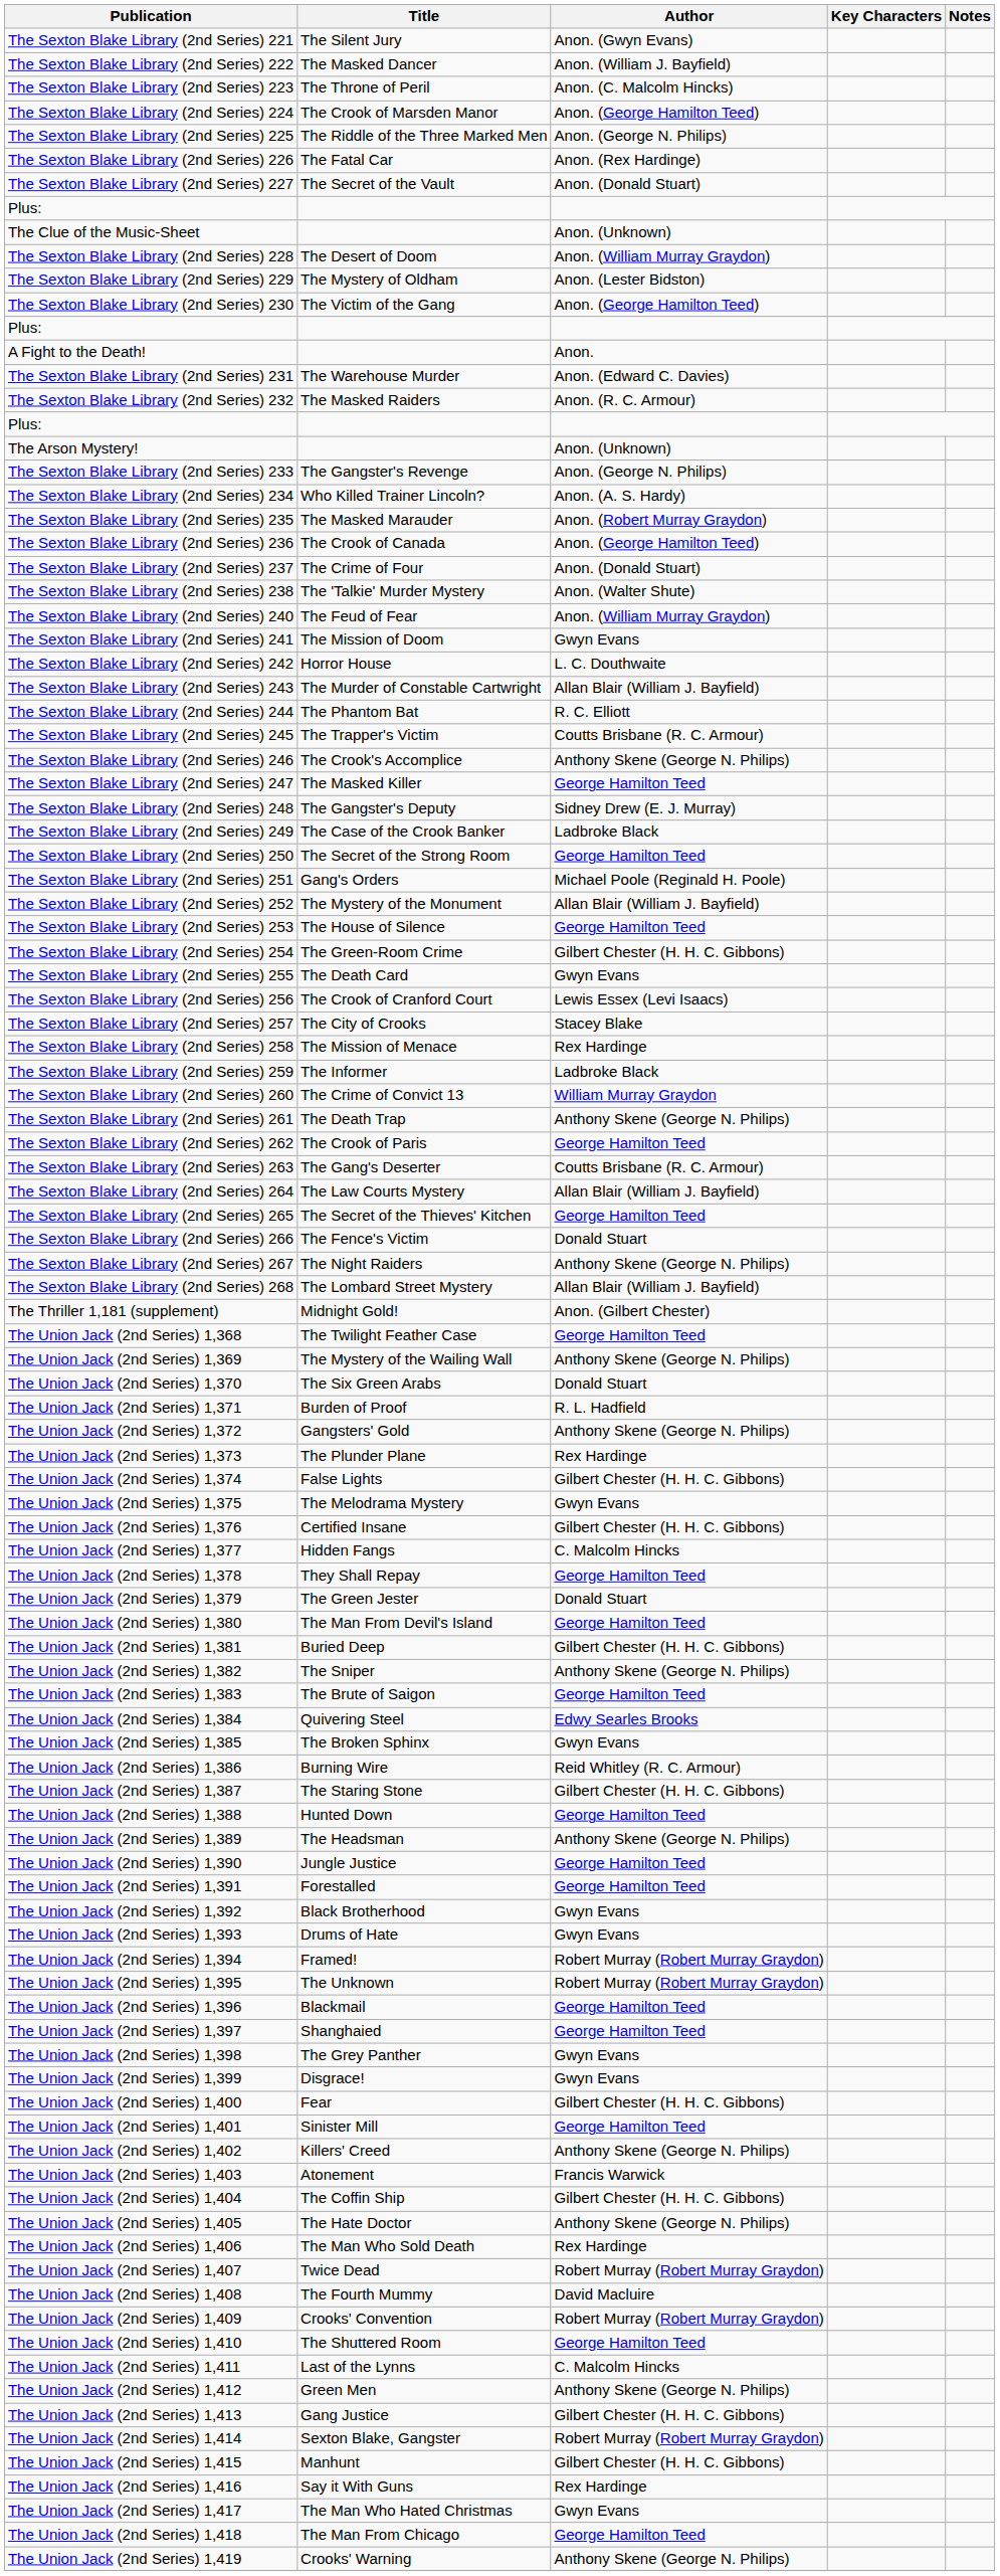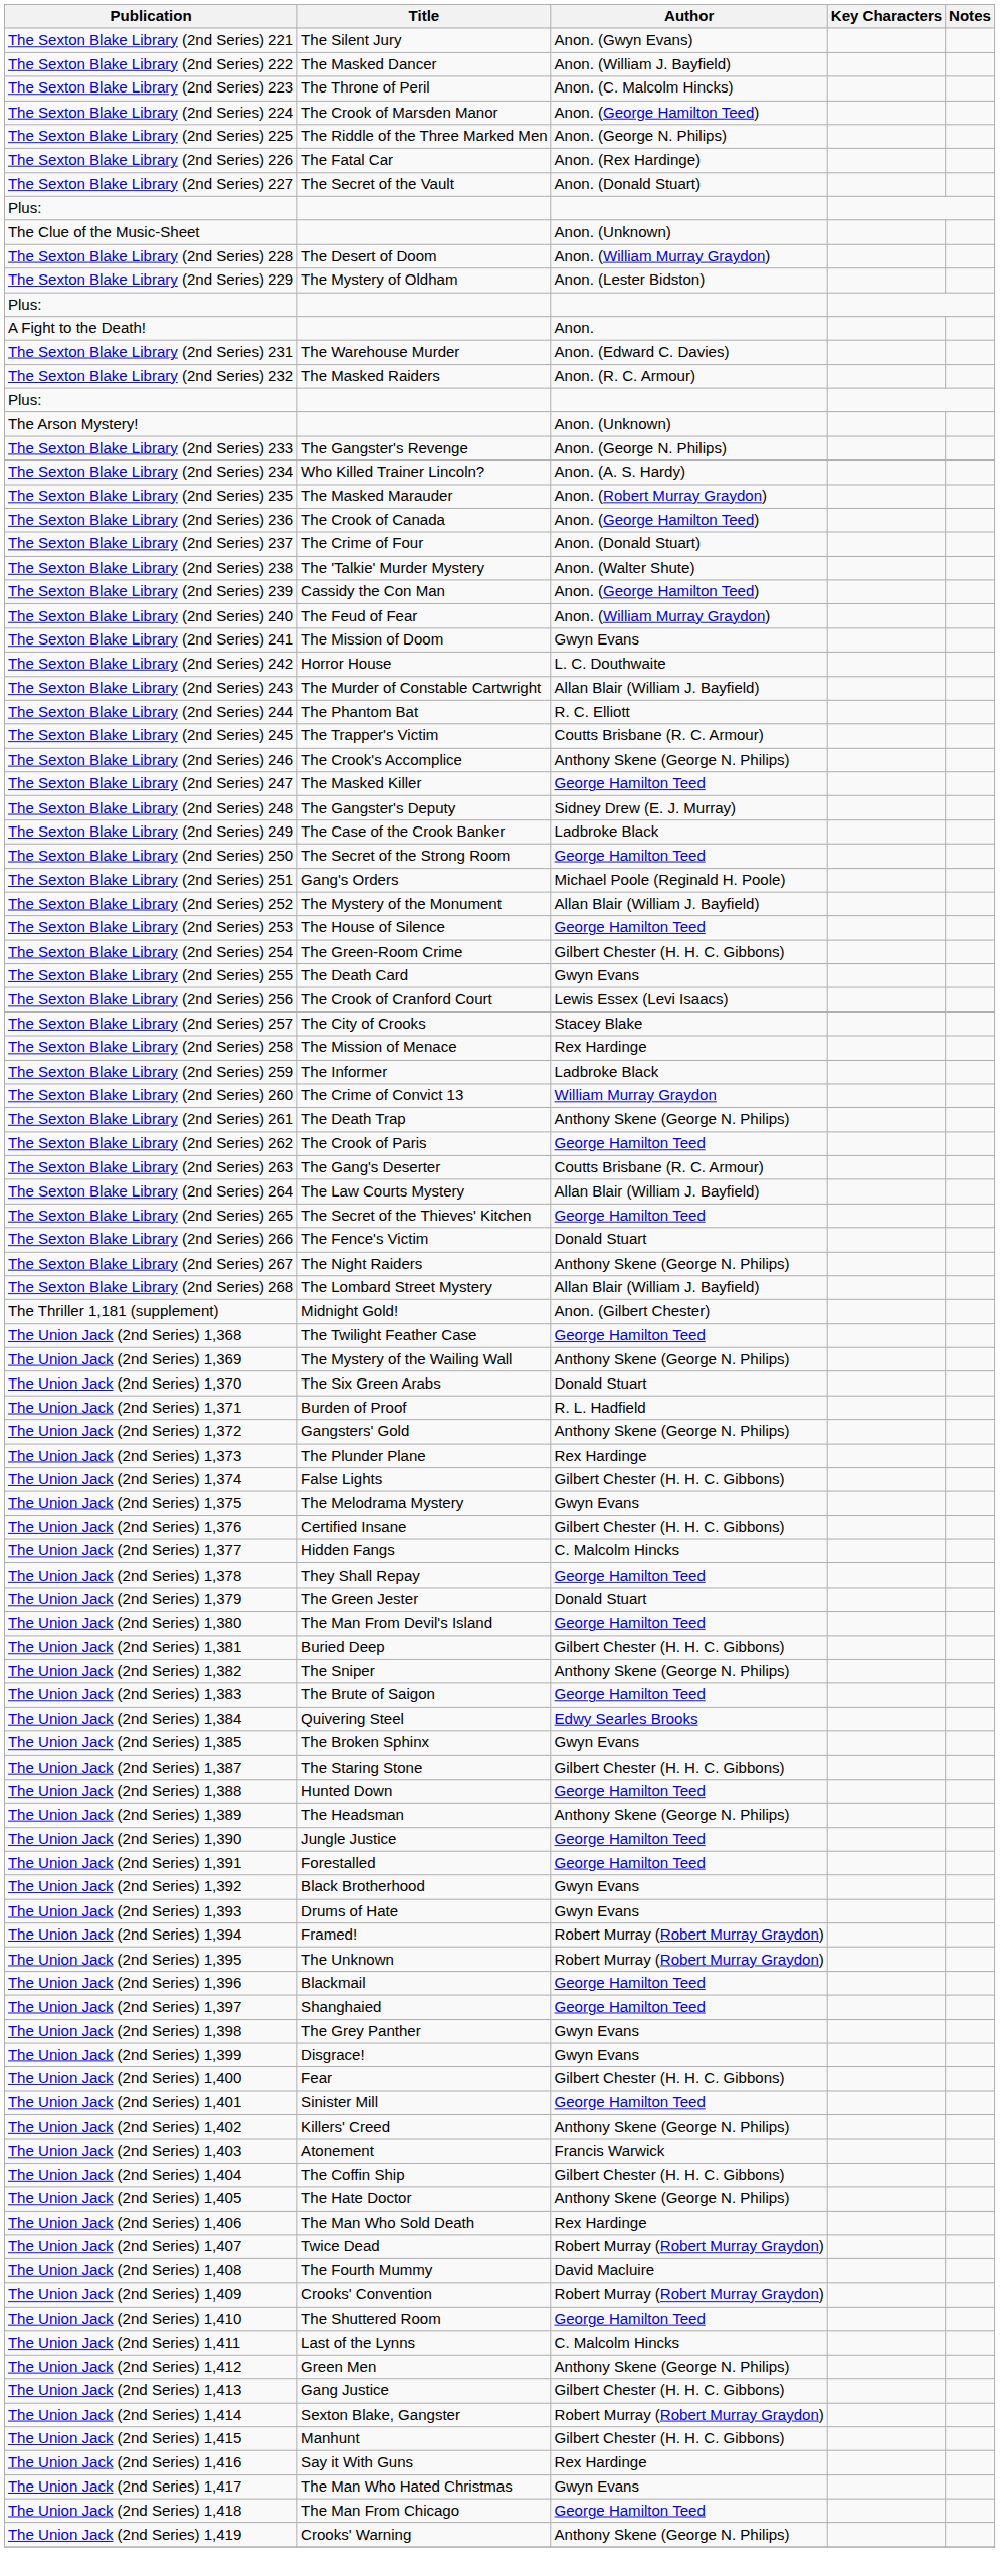- row: The Sexton Blake Library (2nd Series) 230 | The Victim of the Gang | Anon. (George Hamilton Teed)
+ row: The Sexton Blake Library (2nd Series) 239 | Cassidy the Con Man | Anon. (George Hamilton Teed)
- row: The Union Jack (2nd Series) 1,386 | Burning Wire | Reid Whitley (R. C. Armour)
